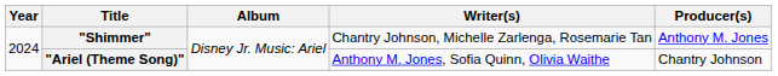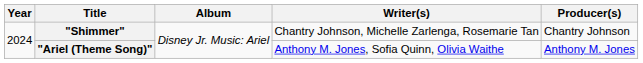"Shimmer" | Producer(s): Anthony M. Jones -> Chantry Johnson
"Ariel (Theme Song)" | Producer(s): Chantry Johnson -> Anthony M. Jones
